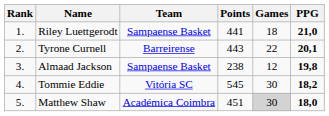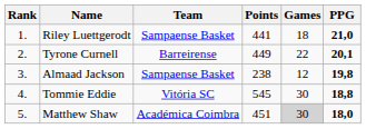Tyrone Curnell | Points: 443 -> 449
Tommie Eddie | PPG: 18,2 -> 18,8
